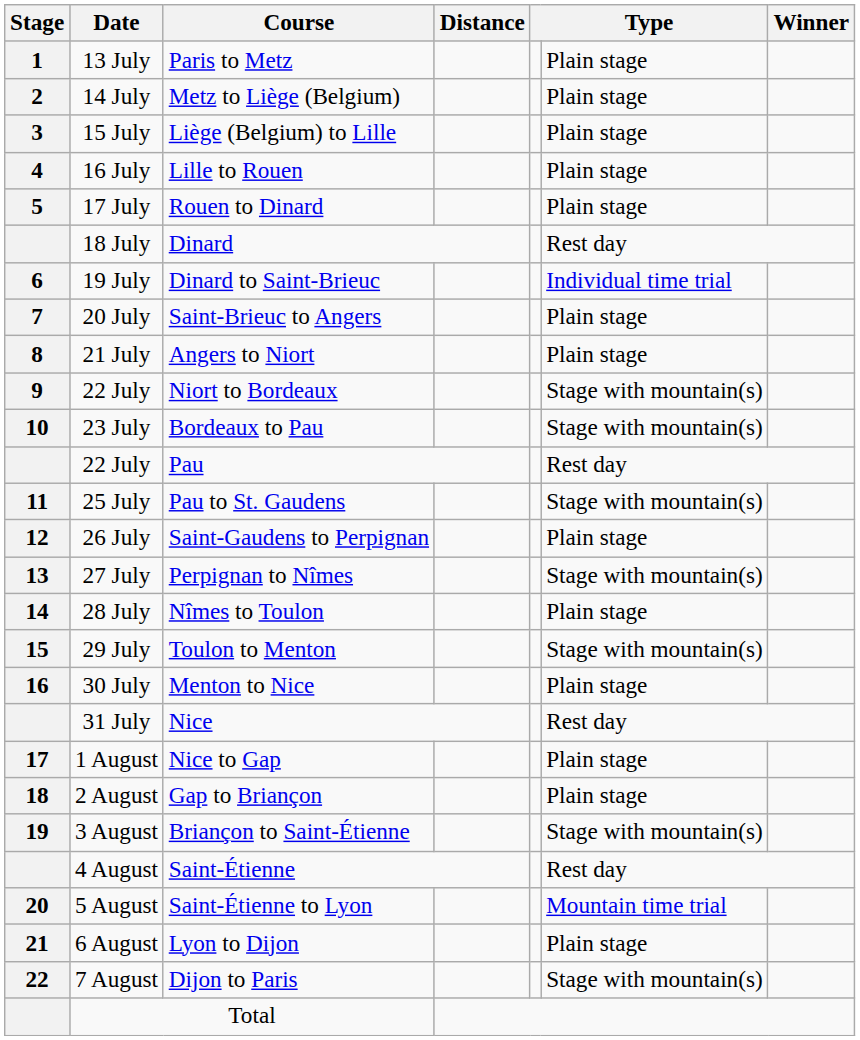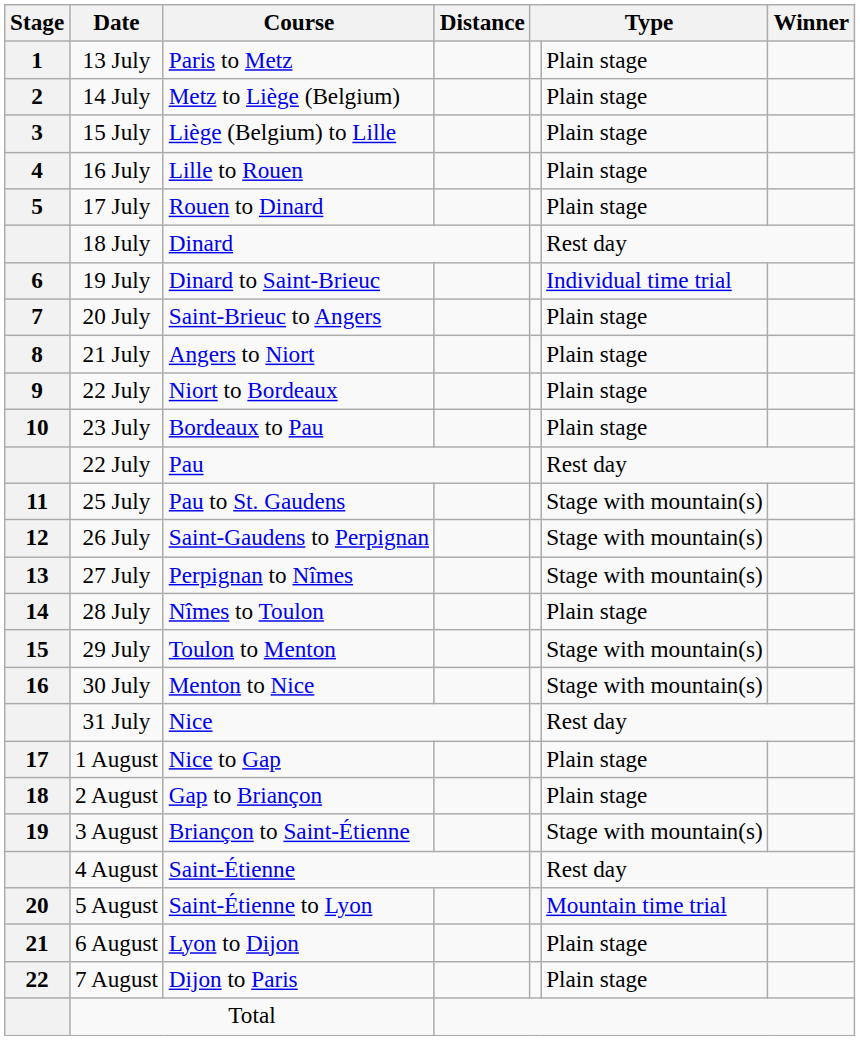Niort to Bordeaux | column 6: Stage with mountain(s) -> Plain stage
Bordeaux to Pau | column 6: Stage with mountain(s) -> Plain stage
Saint-Gaudens to Perpignan | column 6: Plain stage -> Stage with mountain(s)
Menton to Nice | column 6: Plain stage -> Stage with mountain(s)
Dijon to Paris | column 6: Stage with mountain(s) -> Plain stage
